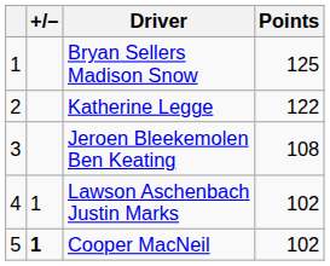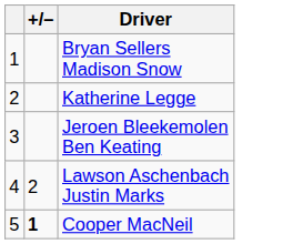- column: Points | 125 | 122 | 108 | 102 | 102
Lawson Aschenbach Justin Marks | +/–: 1 -> 2
